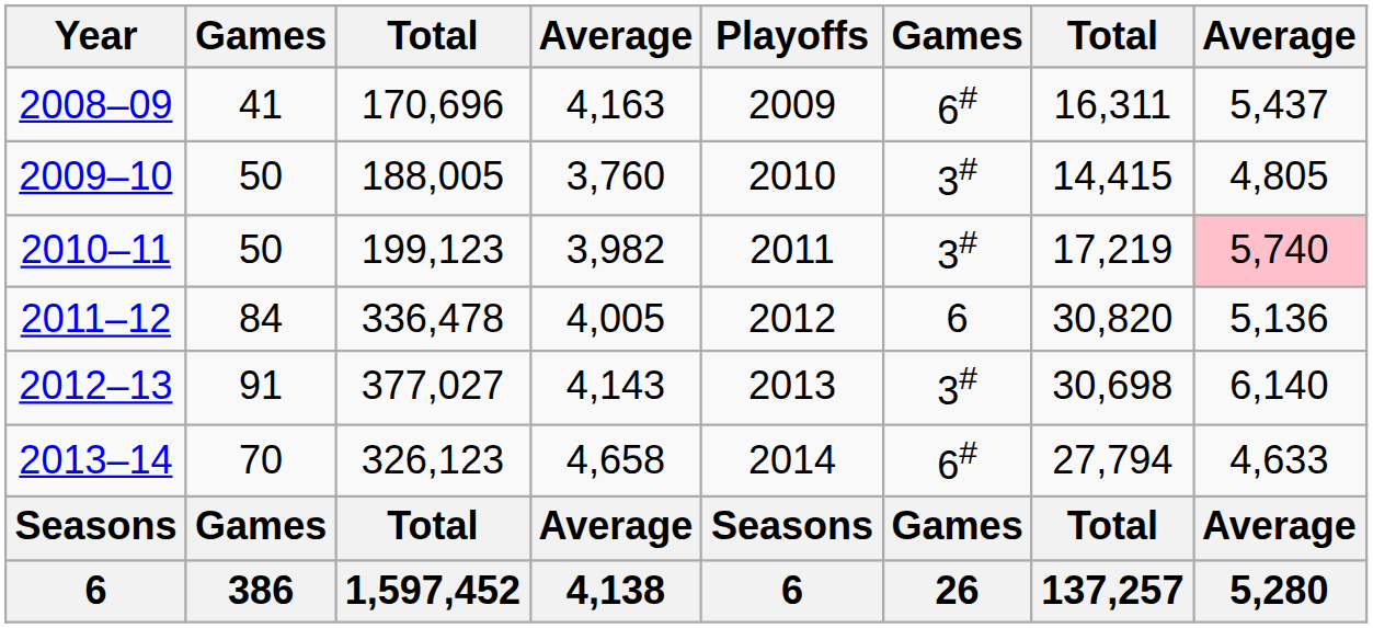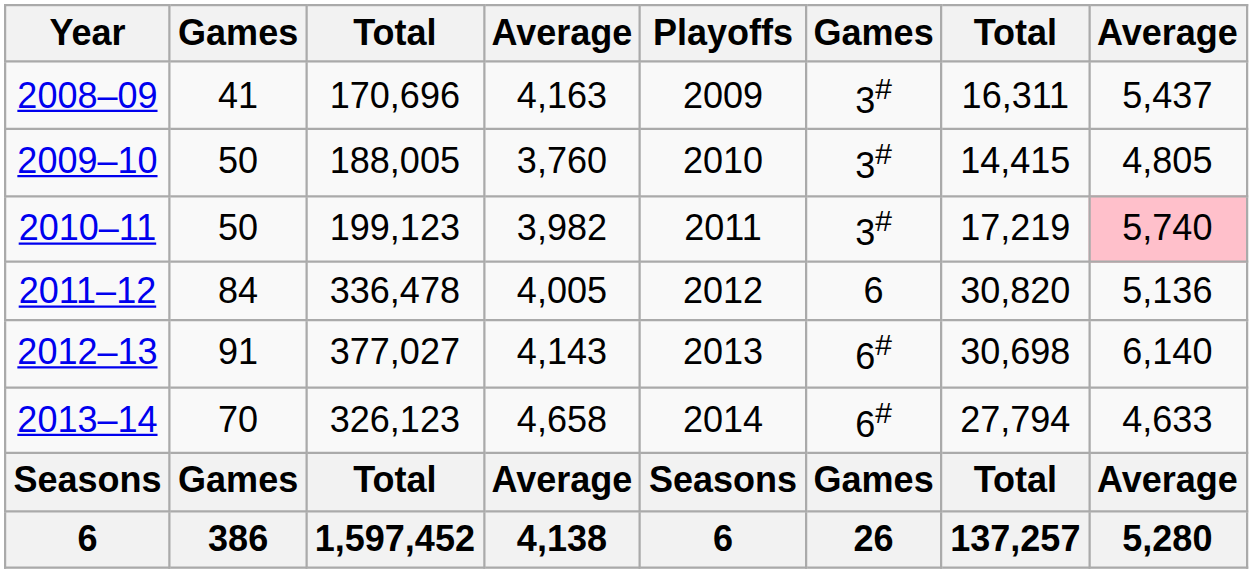2008–09 | column 6: 6# -> 3#
2012–13 | column 6: 3# -> 6#
